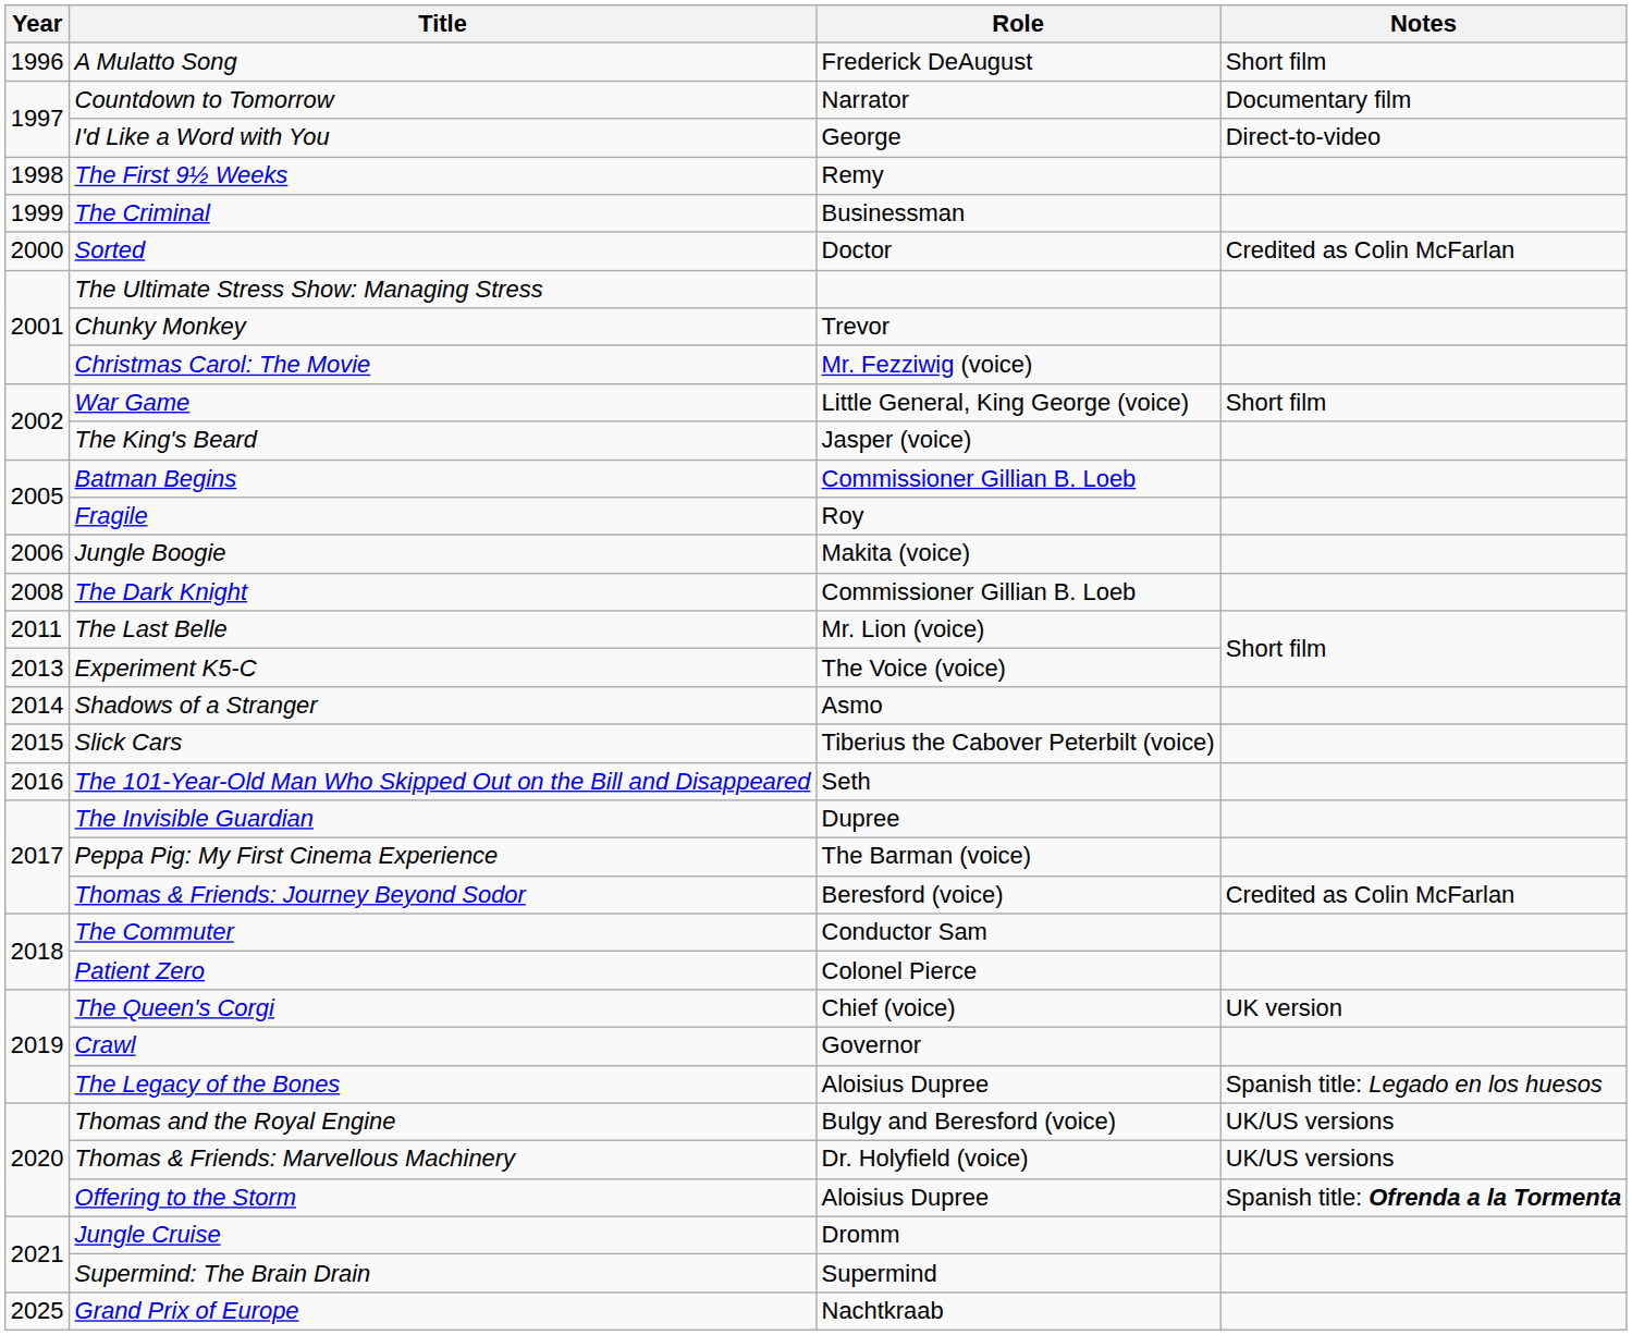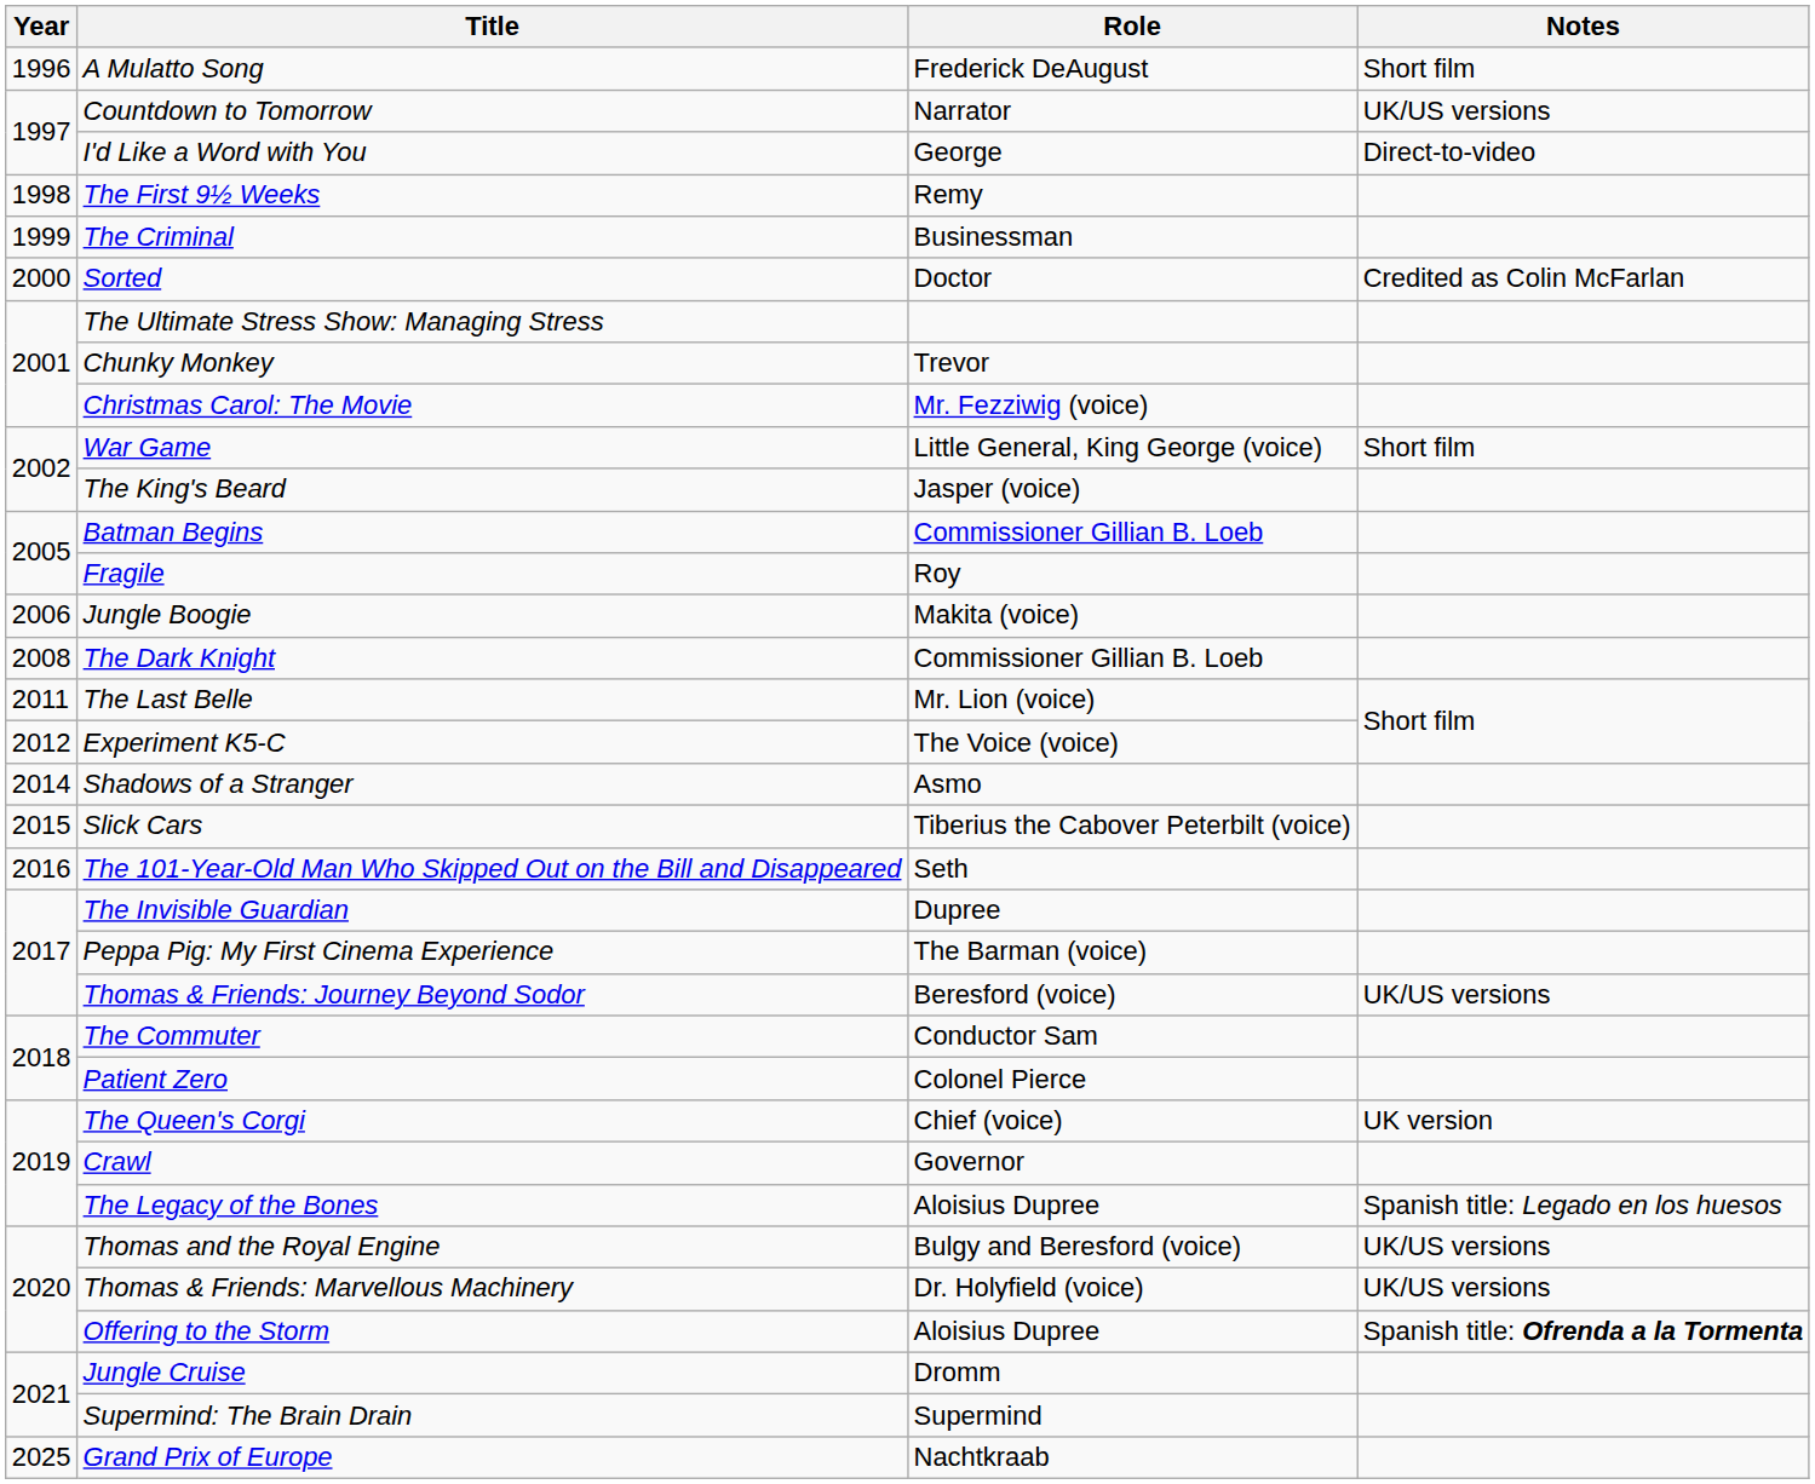Countdown to Tomorrow | Notes: Documentary film -> UK/US versions
Experiment K5-C | Year: 2013 -> 2012
Thomas & Friends: Journey Beyond Sodor | Notes: Credited as Colin McFarlan -> UK/US versions
